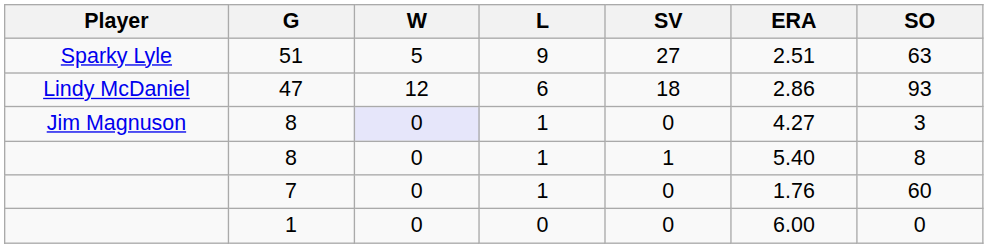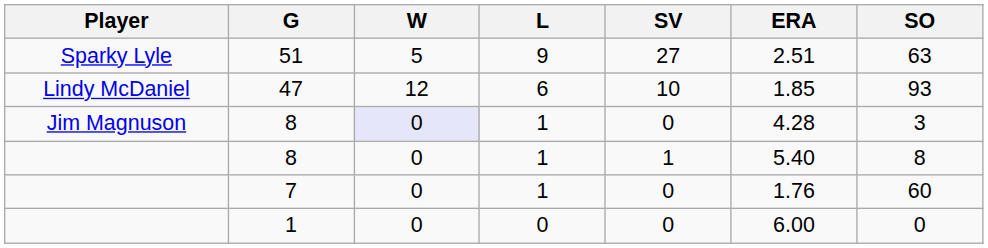47 | SV: 18 -> 10
47 | ERA: 2.86 -> 1.85
Jim Magnuson / 8 | ERA: 4.27 -> 4.28
